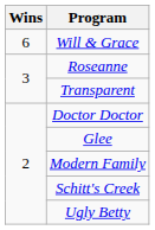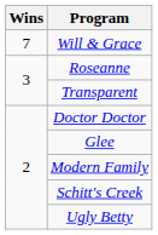Will & Grace | Wins: 6 -> 7
